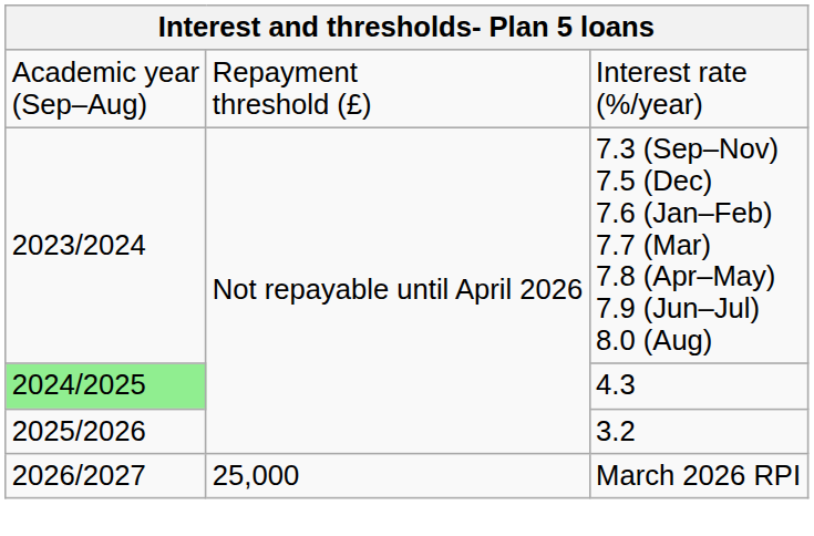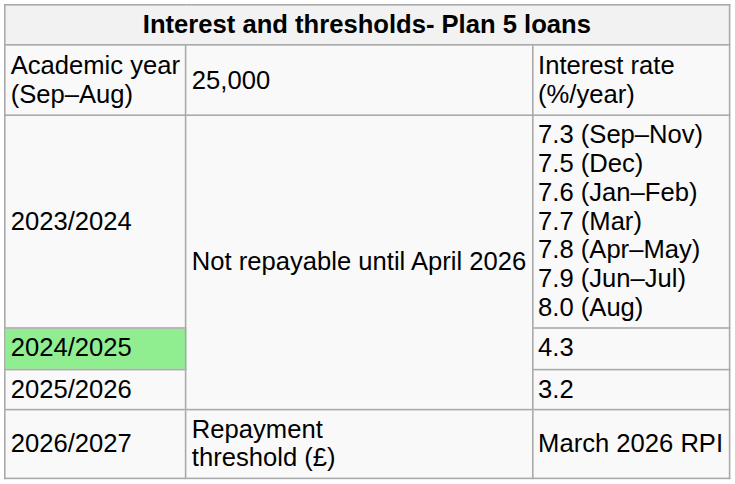Interest rate (%/year) | column 2: Repayment threshold (£) -> 25,000
March 2026 RPI | column 2: 25,000 -> Repayment threshold (£)
